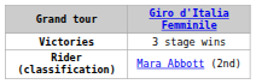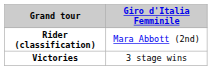rows swapped: Rider (classification) <-> Victories
